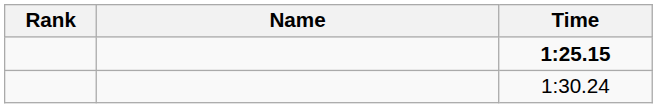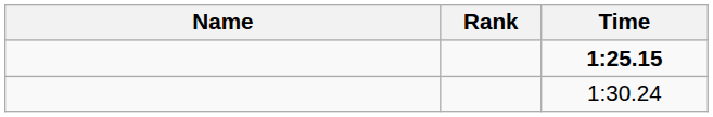columns swapped: Rank <-> Name
